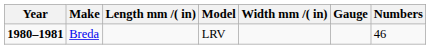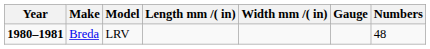columns swapped: Model <-> Length mm /( in)
Breda | Numbers: 46 -> 48
